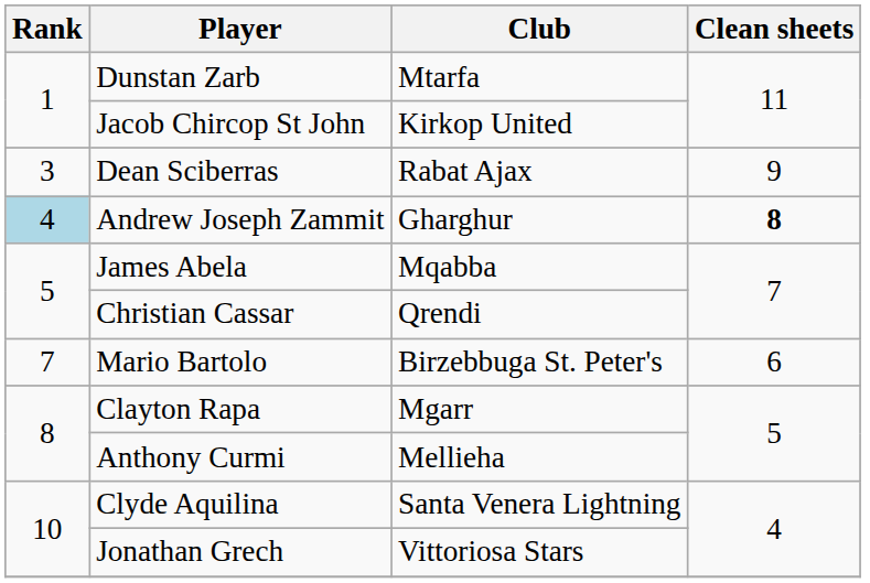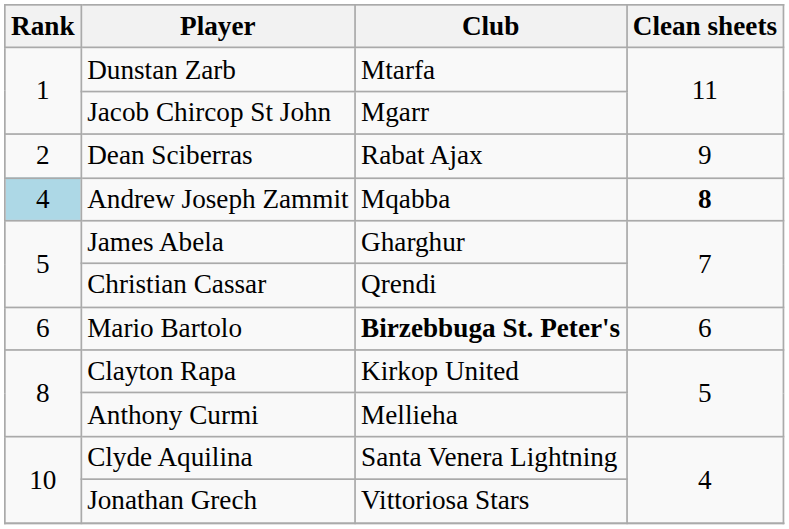Jacob Chircop St John | Club: Kirkop United -> Mgarr
Dean Sciberras | Rank: 3 -> 2
Andrew Joseph Zammit | Club: Gharghur -> Mqabba
James Abela | Club: Mqabba -> Gharghur
Mario Bartolo | Rank: 7 -> 6
Mario Bartolo | Club: normal -> bold
Clayton Rapa | Club: Mgarr -> Kirkop United
